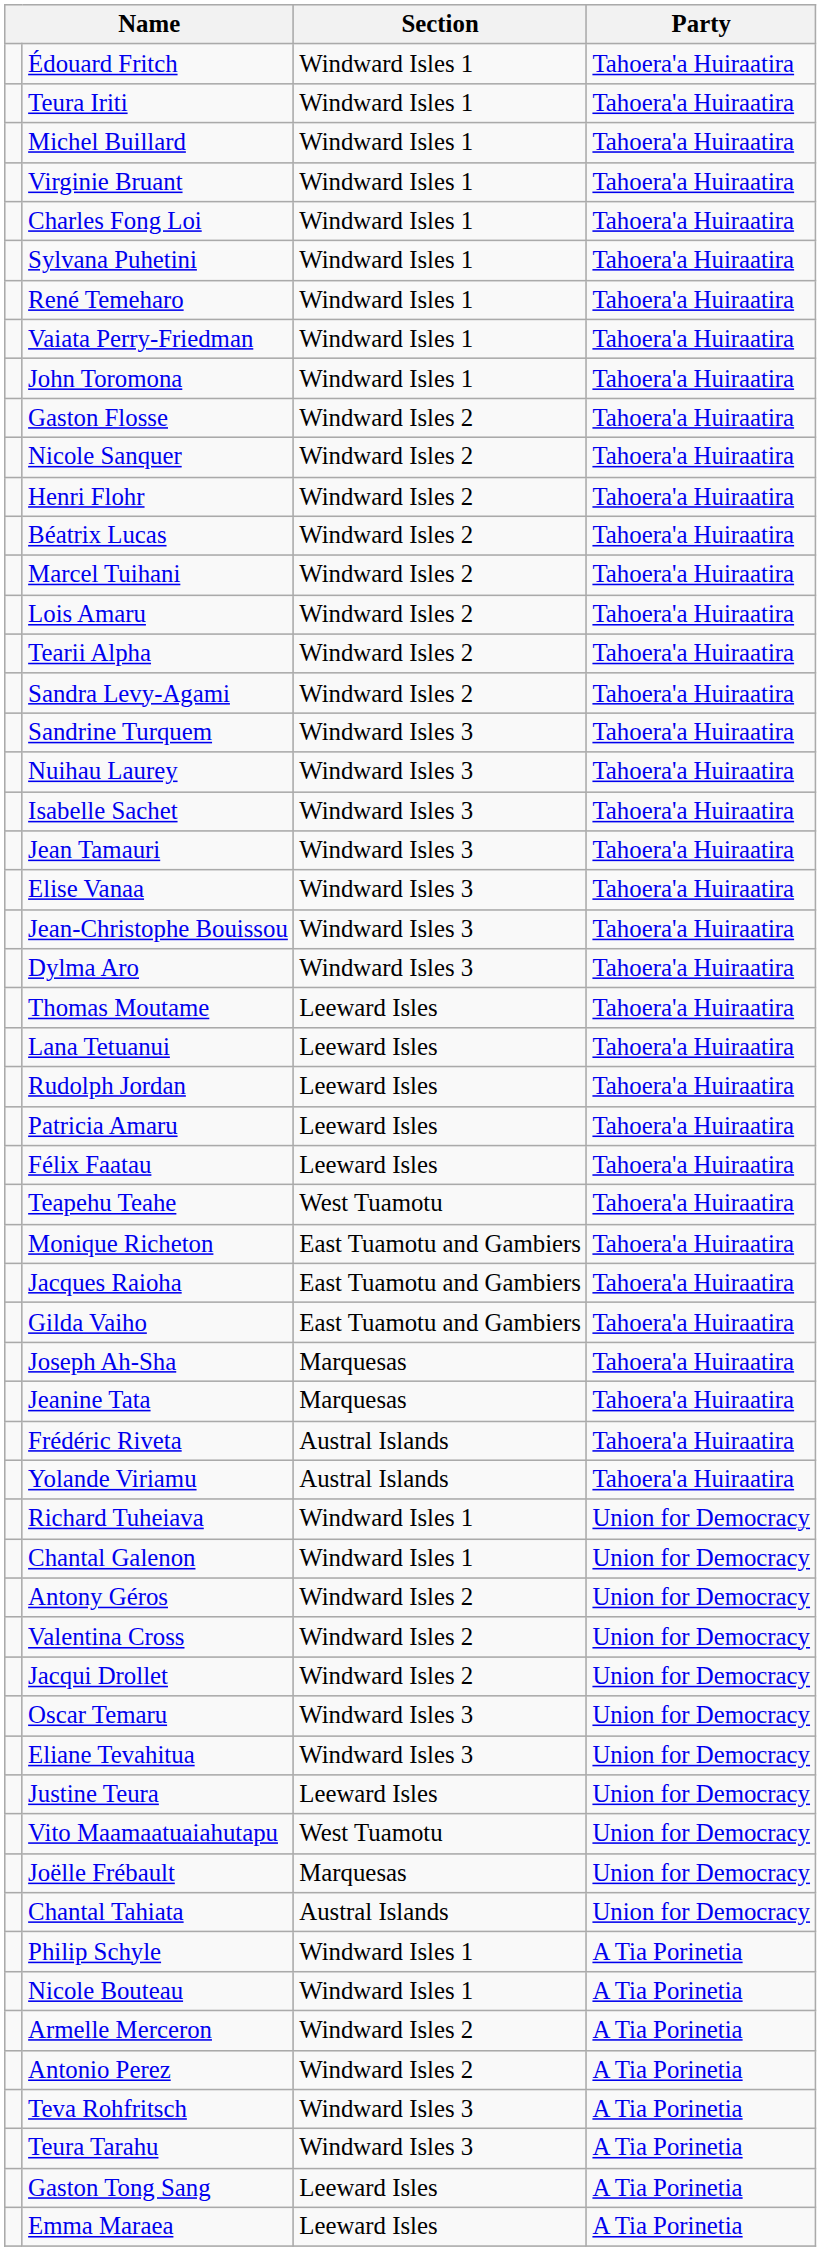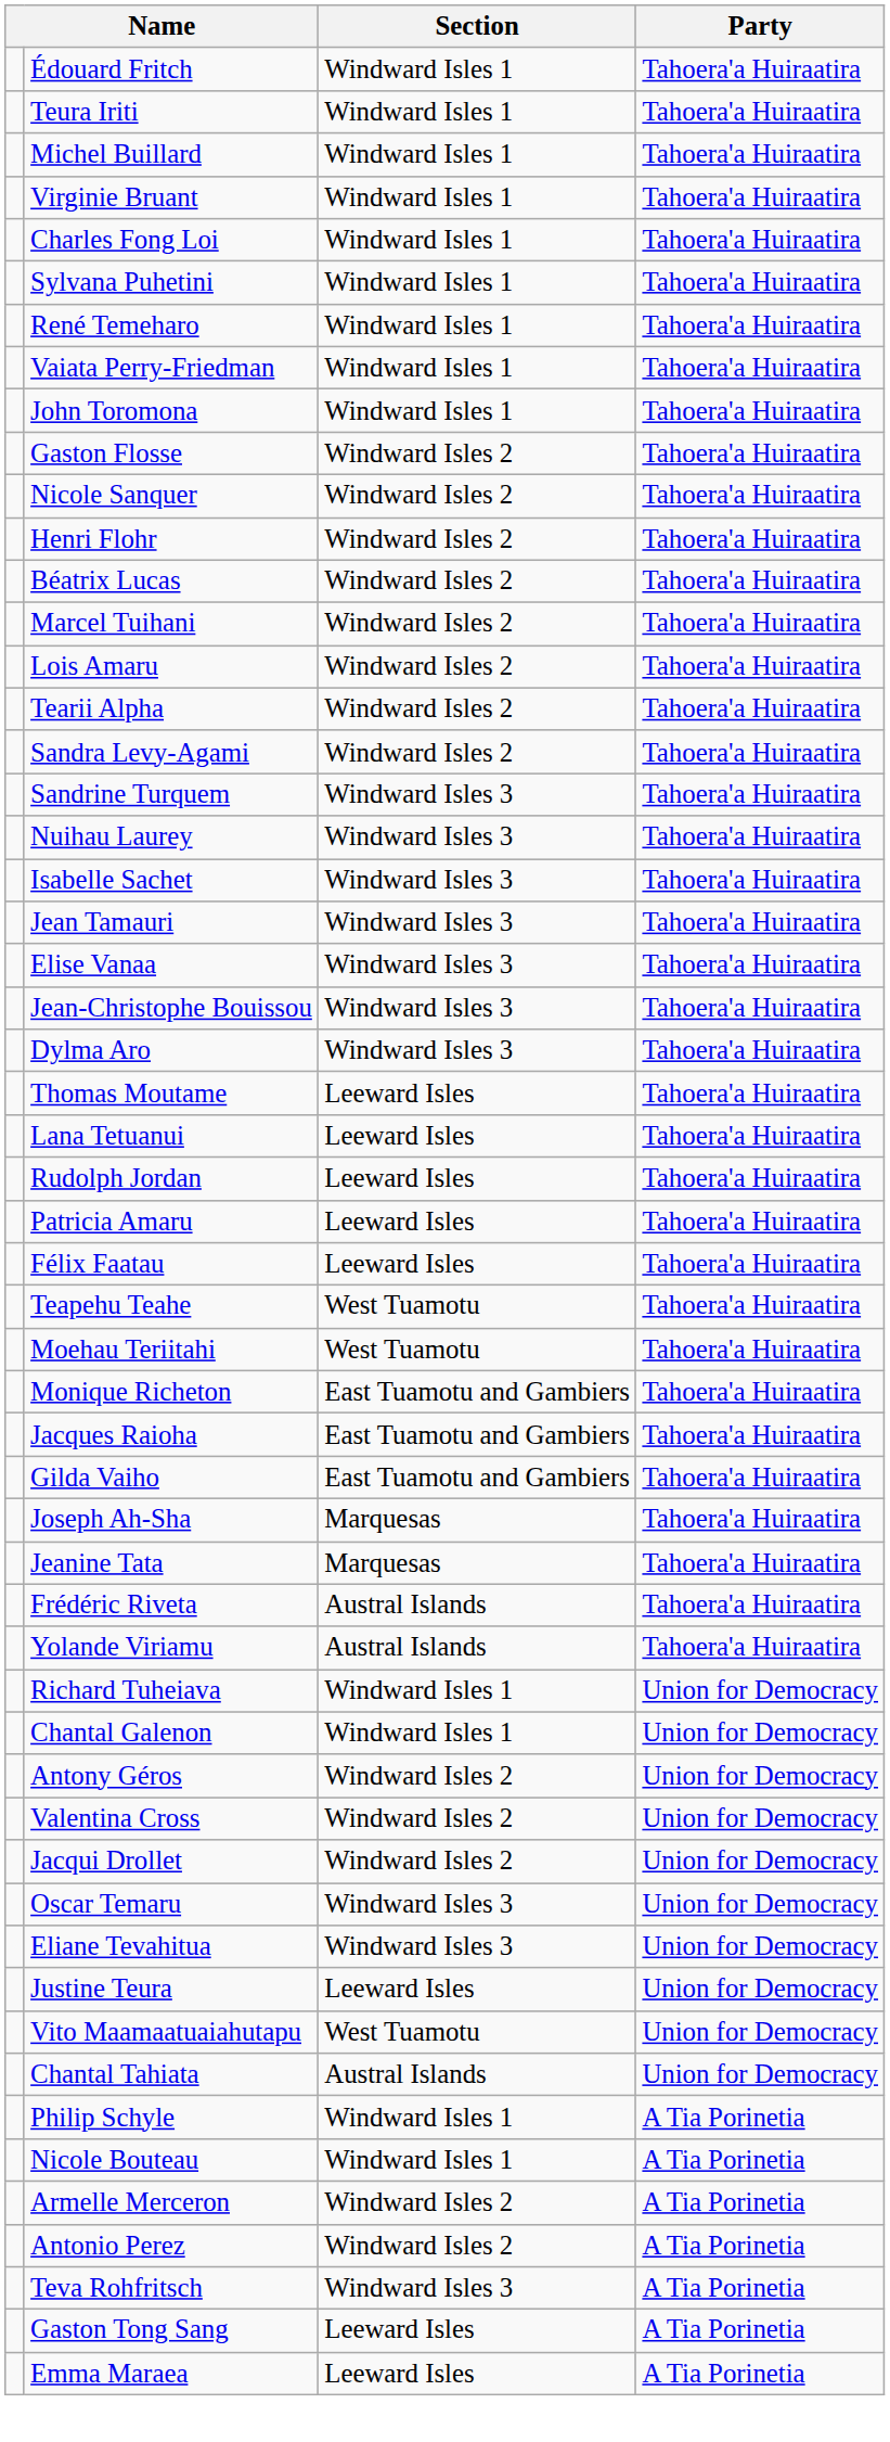+ row: Moehau Teriitahi | West Tuamotu | Tahoera'a Huiraatira
- row: Joëlle Frébault | Marquesas | Union for Democracy
- row: Teura Tarahu | Windward Isles 3 | A Tia Porinetia
